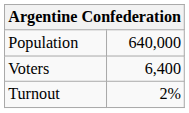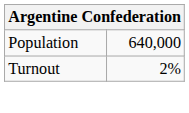- row: Voters | 6,400
